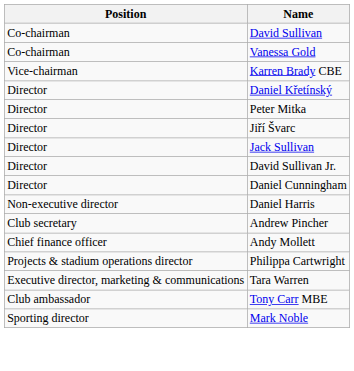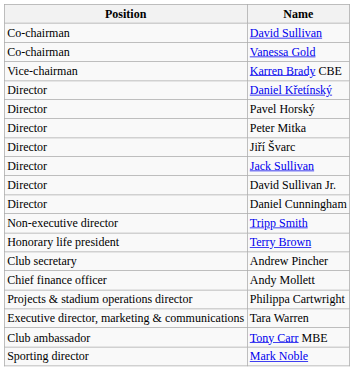+ row: Director | Pavel Horský
- row: Non-executive director | Daniel Harris
+ row: Non-executive director | Tripp Smith
+ row: Honorary life president | Terry Brown
